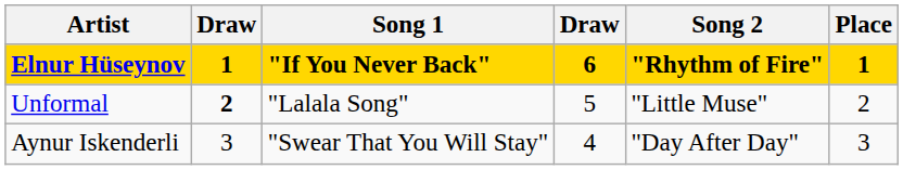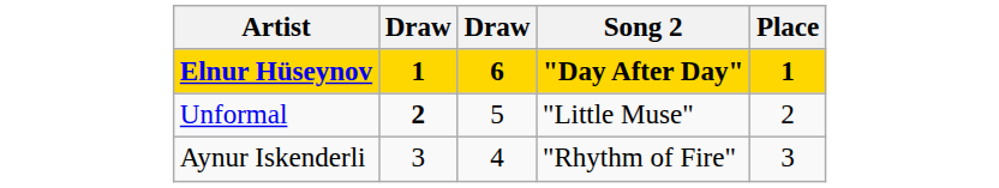- column: Song 1 | "If You Never Back" | "Lalala Song" | "Swear That You Will Stay"
Elnur Hüseynov | Song 2: "Rhythm of Fire" -> "Day After Day"
Aynur Iskenderli | Song 2: "Day After Day" -> "Rhythm of Fire"
